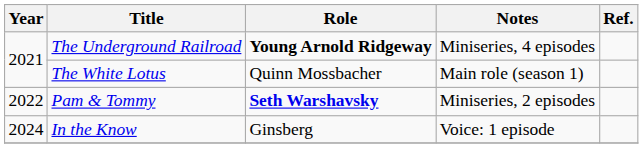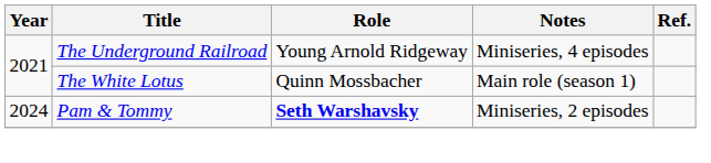The Underground Railroad | Role: bold -> normal
Pam & Tommy | Year: 2022 -> 2024
- row: 2024 | In the Know | Ginsberg | Voice: 1 episode
